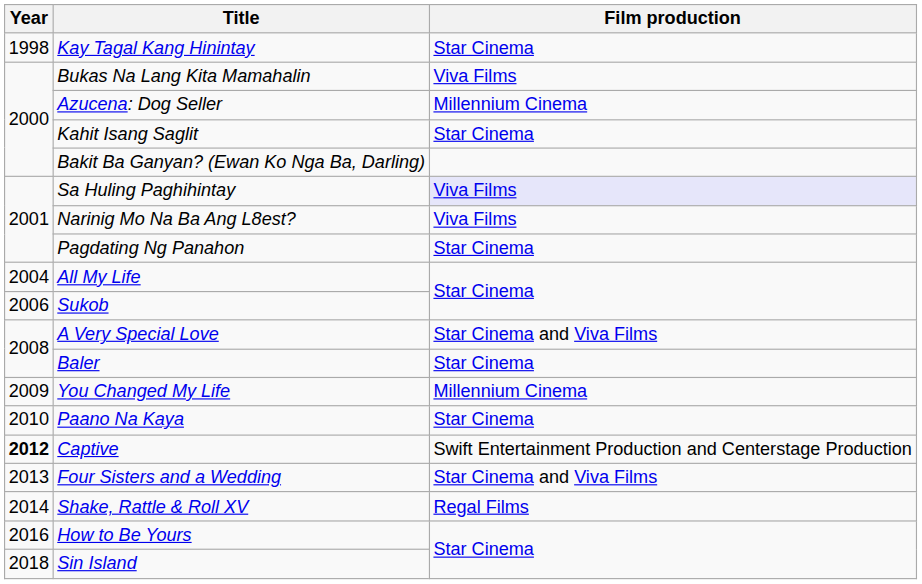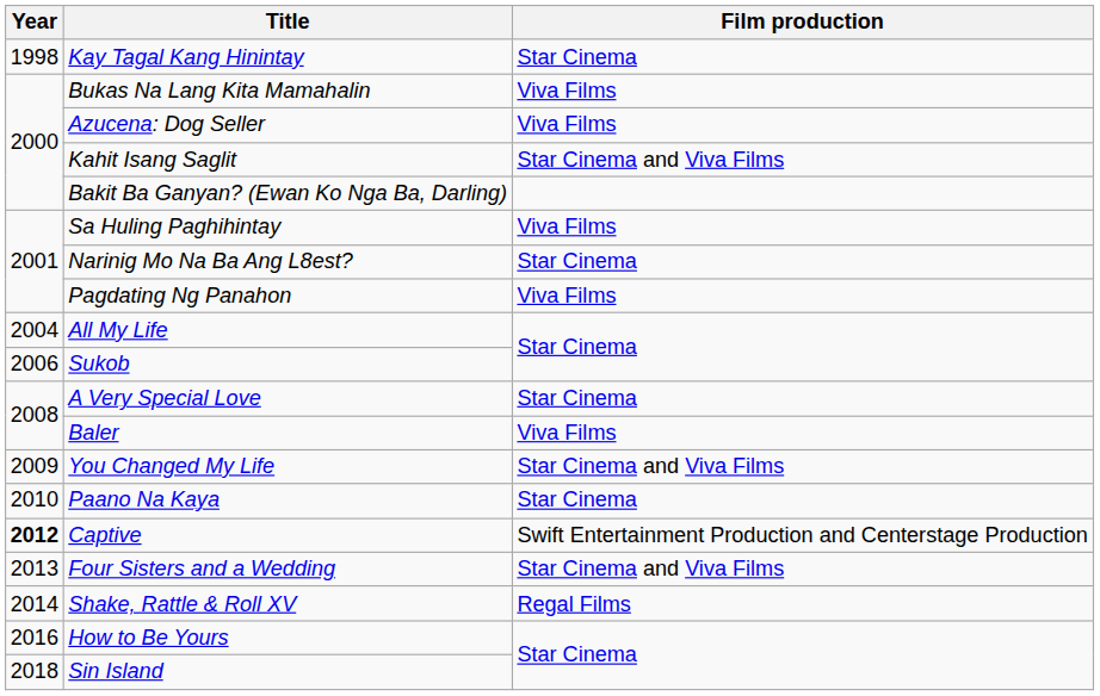Azucena: Dog Seller | Film production: Millennium Cinema -> Viva Films
Kahit Isang Saglit | Film production: Star Cinema -> Star Cinema and Viva Films
Sa Huling Paghihintay | Film production: lavender background -> no background
Narinig Mo Na Ba Ang L8est? | Film production: Viva Films -> Star Cinema
Pagdating Ng Panahon | Film production: Star Cinema -> Viva Films
A Very Special Love | Film production: Star Cinema and Viva Films -> Star Cinema
Baler | Film production: Star Cinema -> Viva Films
You Changed My Life | Film production: Millennium Cinema -> Star Cinema and Viva Films
